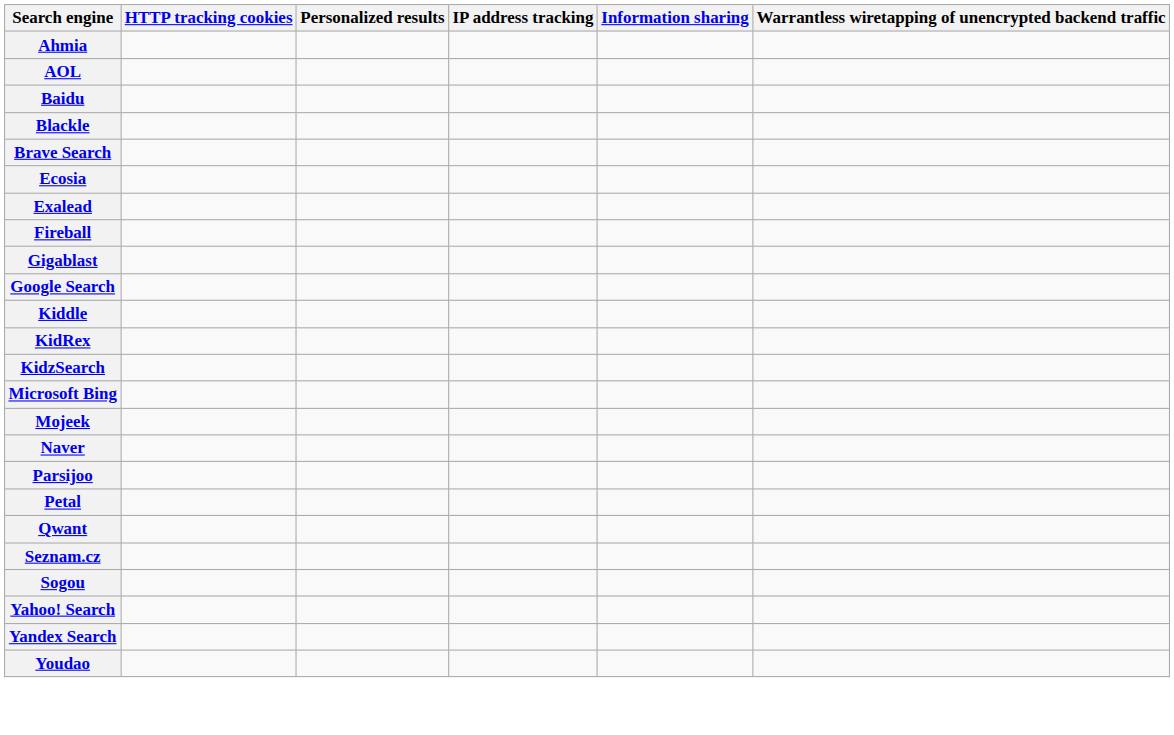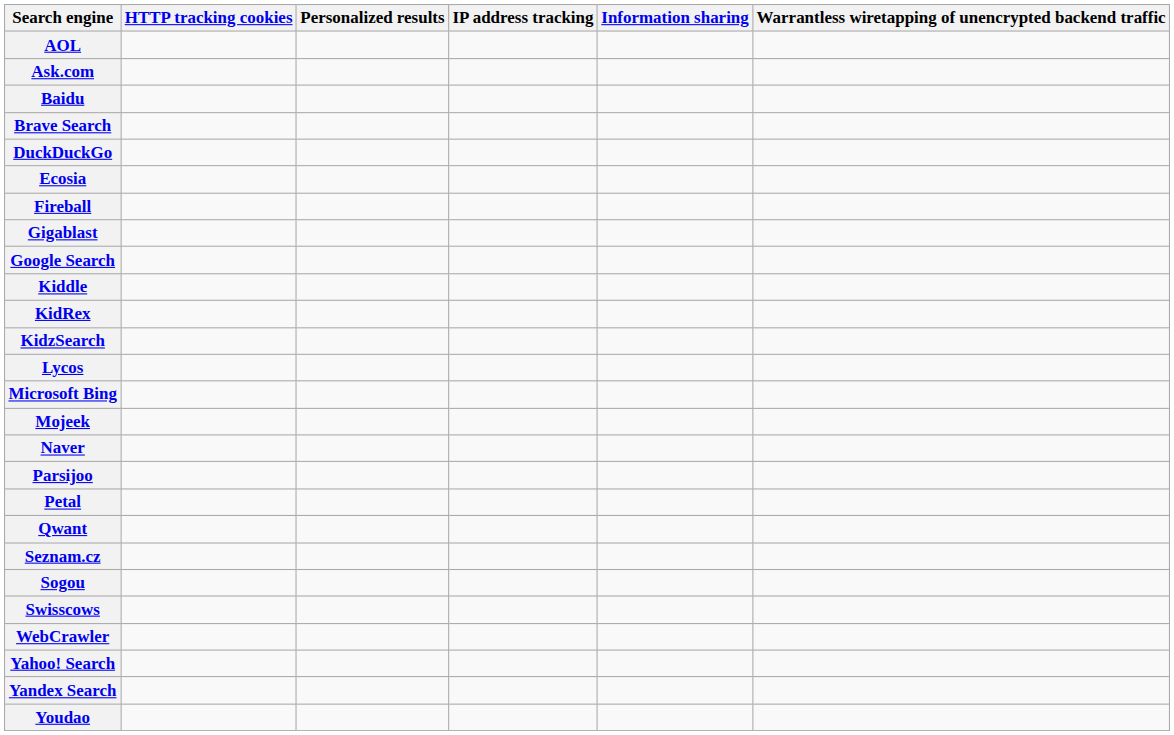- row: Ahmia
+ row: Ask.com
- row: Blackle
+ row: DuckDuckGo
- row: Exalead
+ row: Lycos
+ row: Swisscows
+ row: WebCrawler
